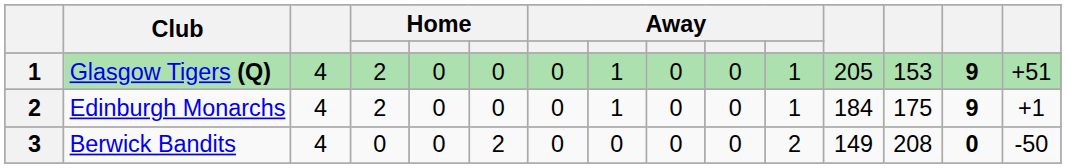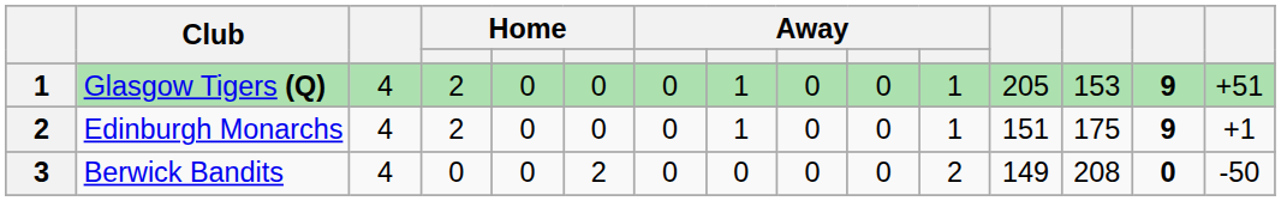Edinburgh Monarchs | column 12: 184 -> 151
